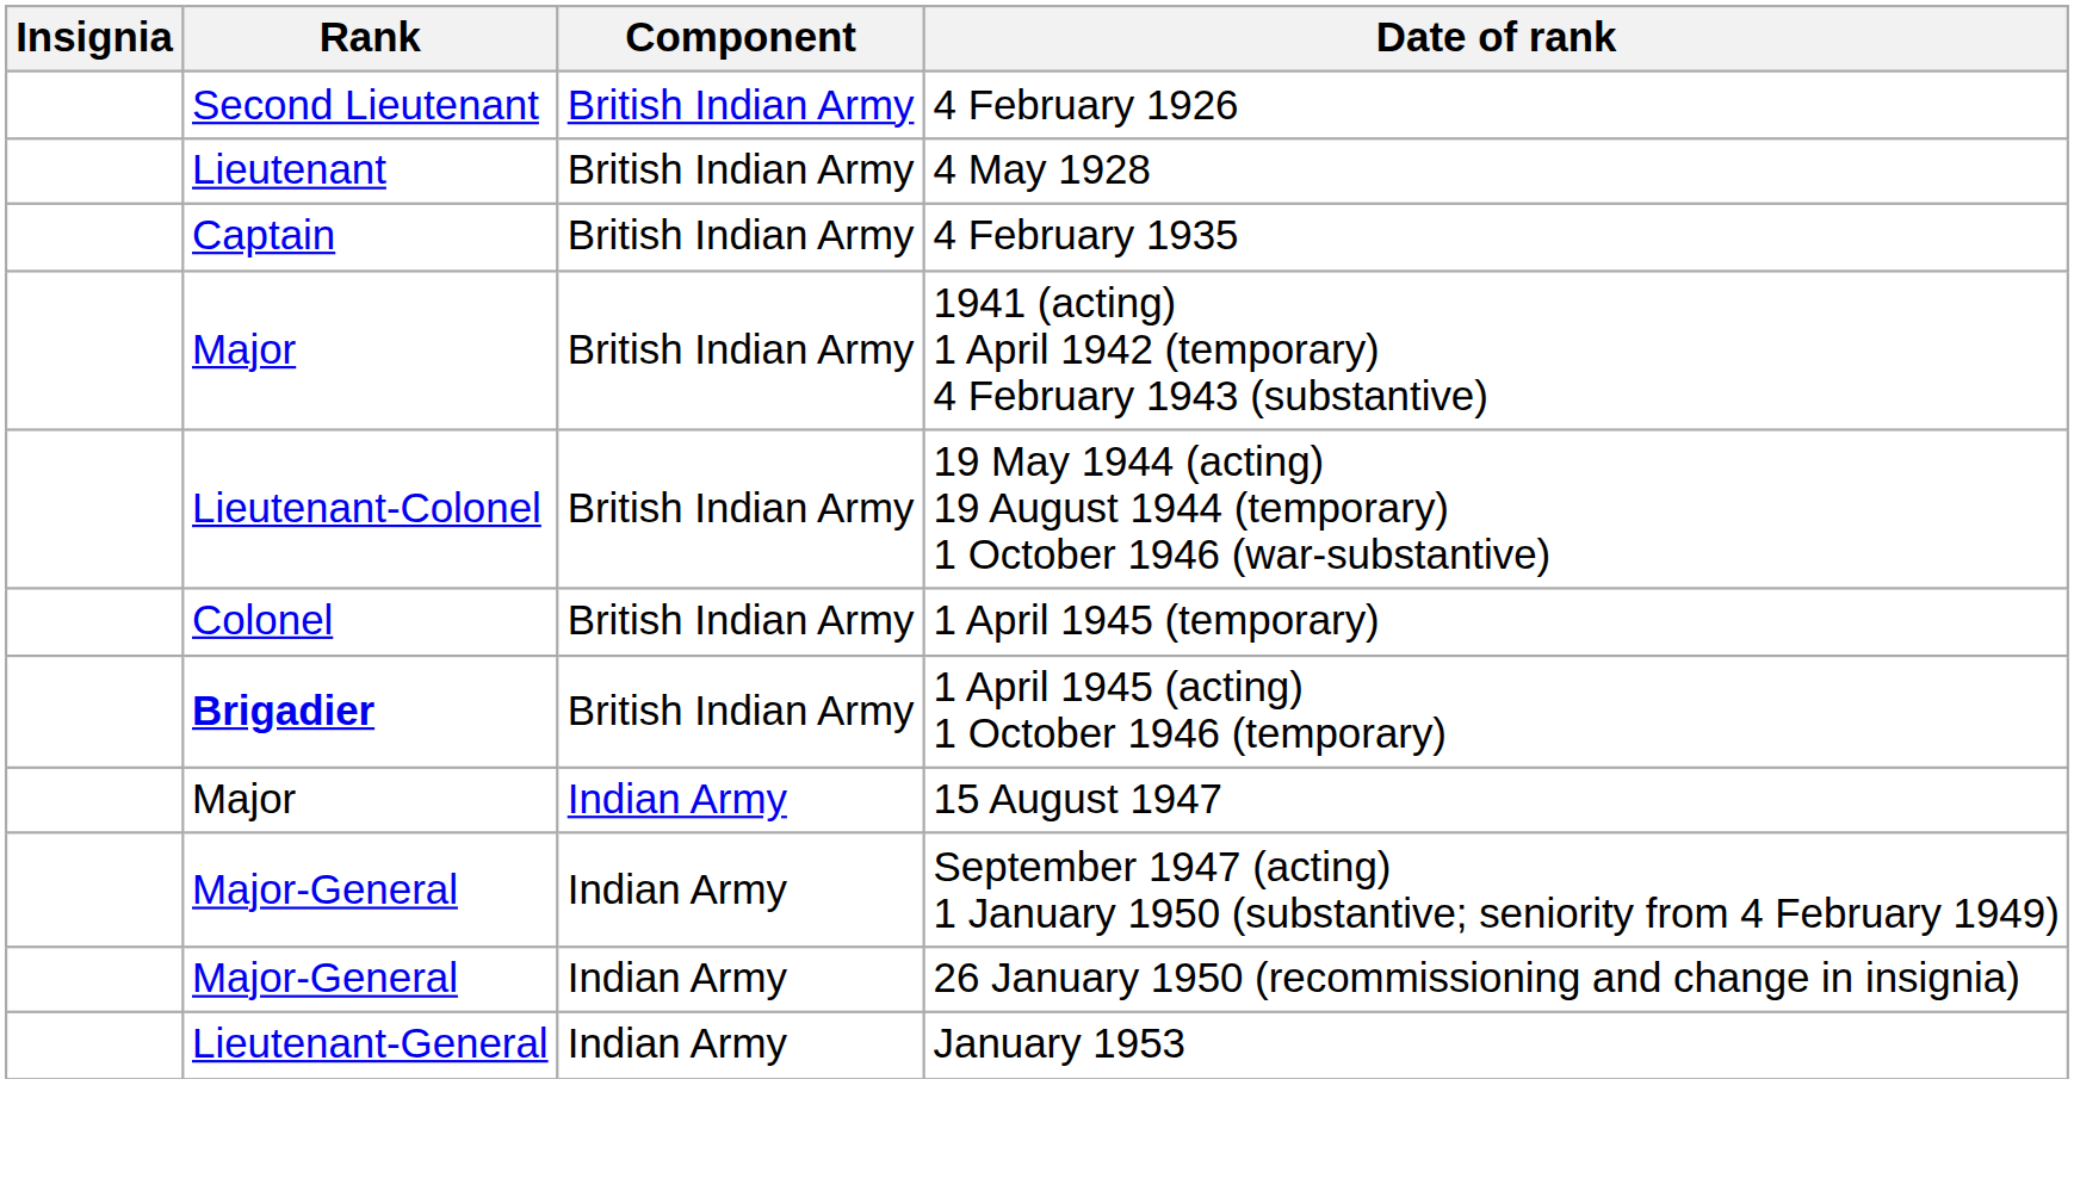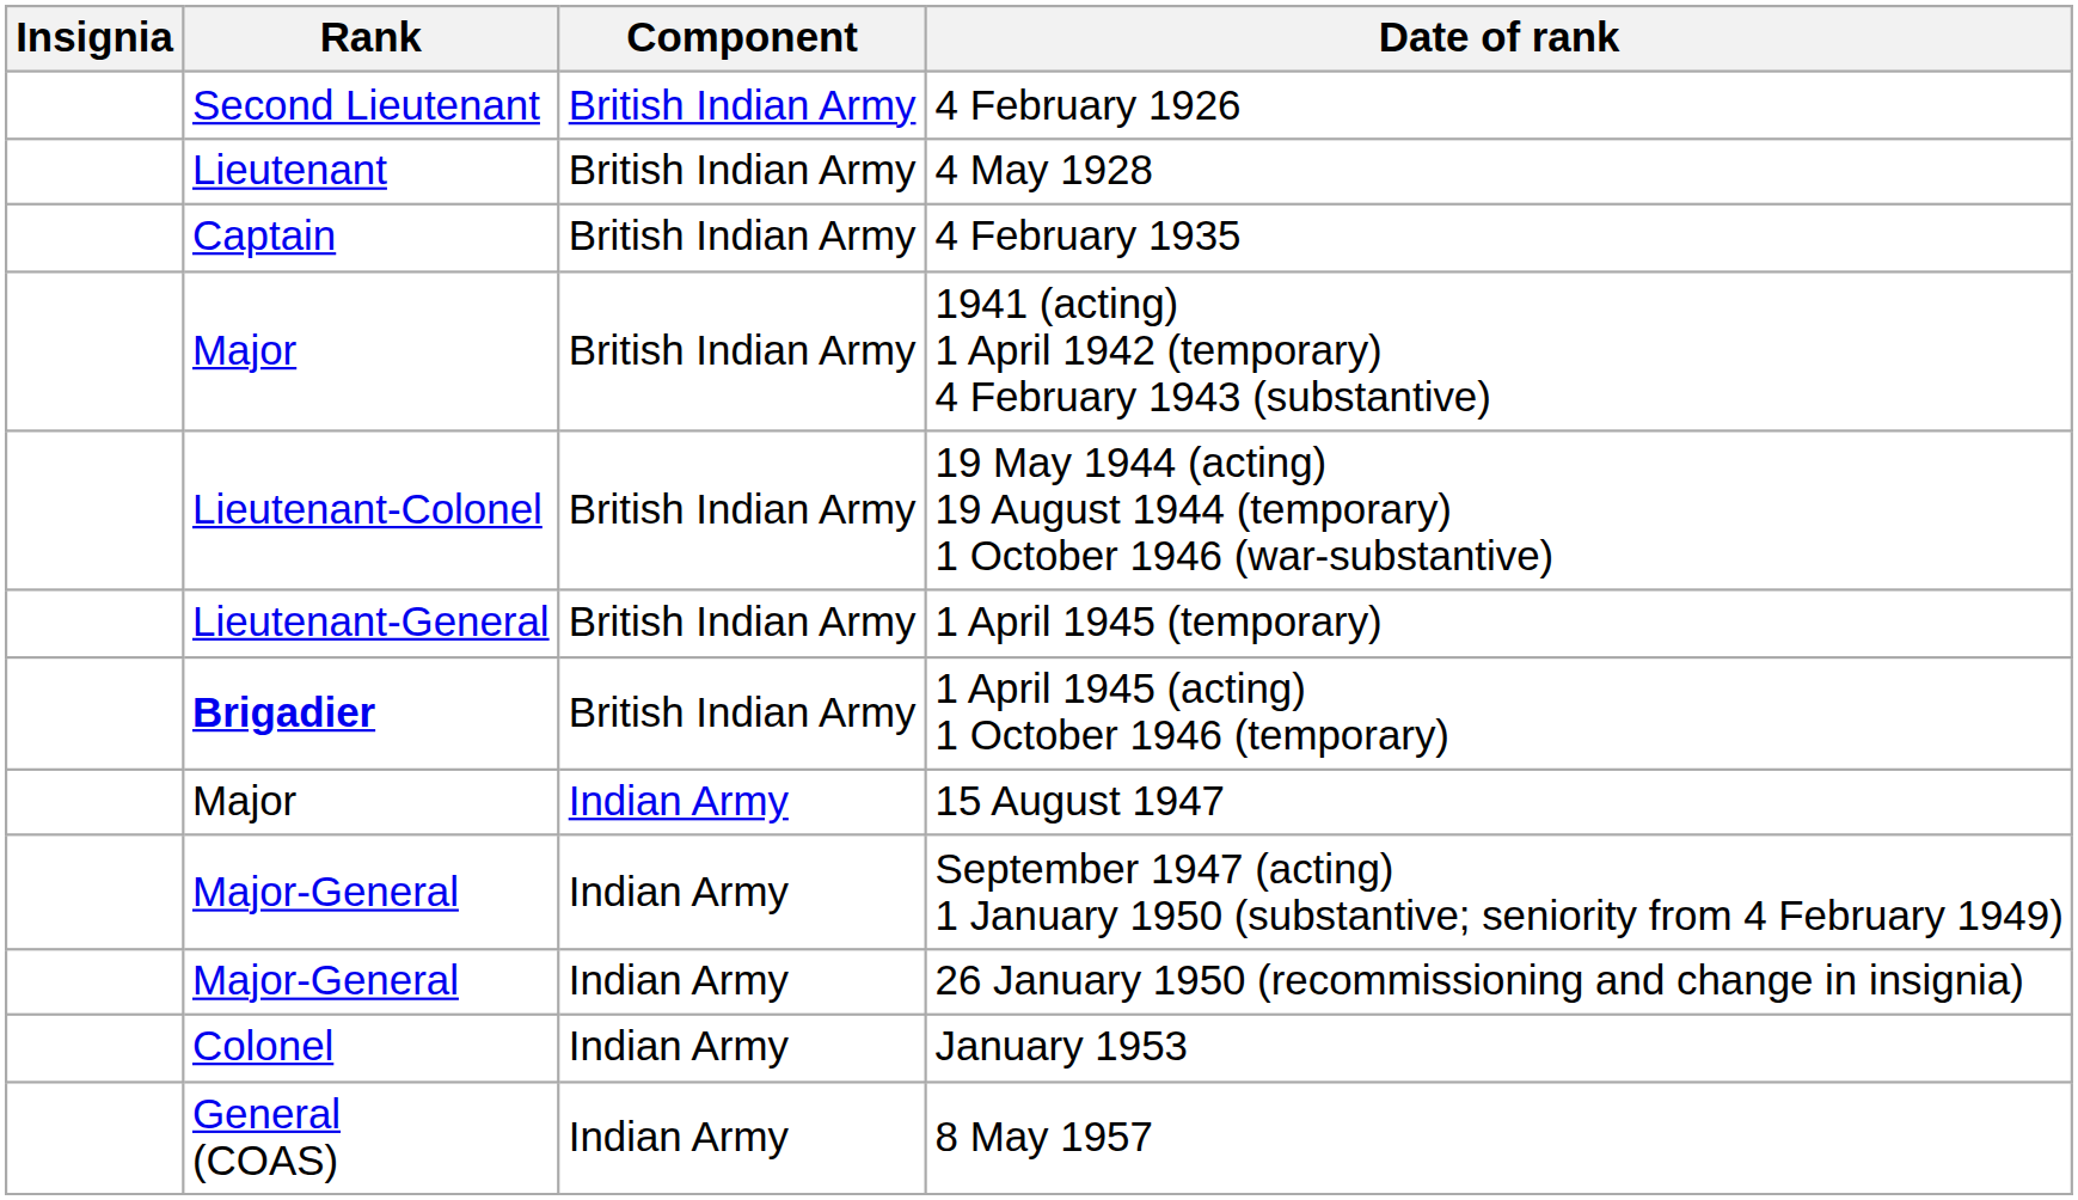1 April 1945 (temporary) | Rank: Colonel -> Lieutenant-General
January 1953 | Rank: Lieutenant-General -> Colonel
+ row: General (COAS) | Indian Army | 8 May 1957
